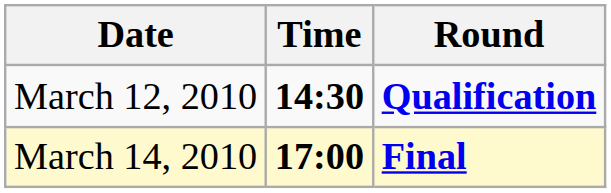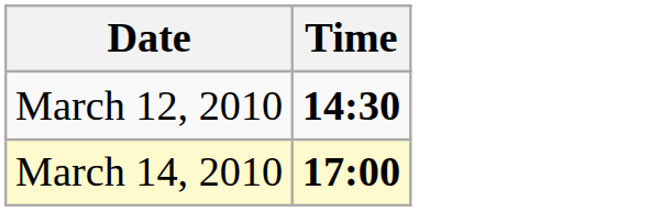- column: Round | Qualification | Final
